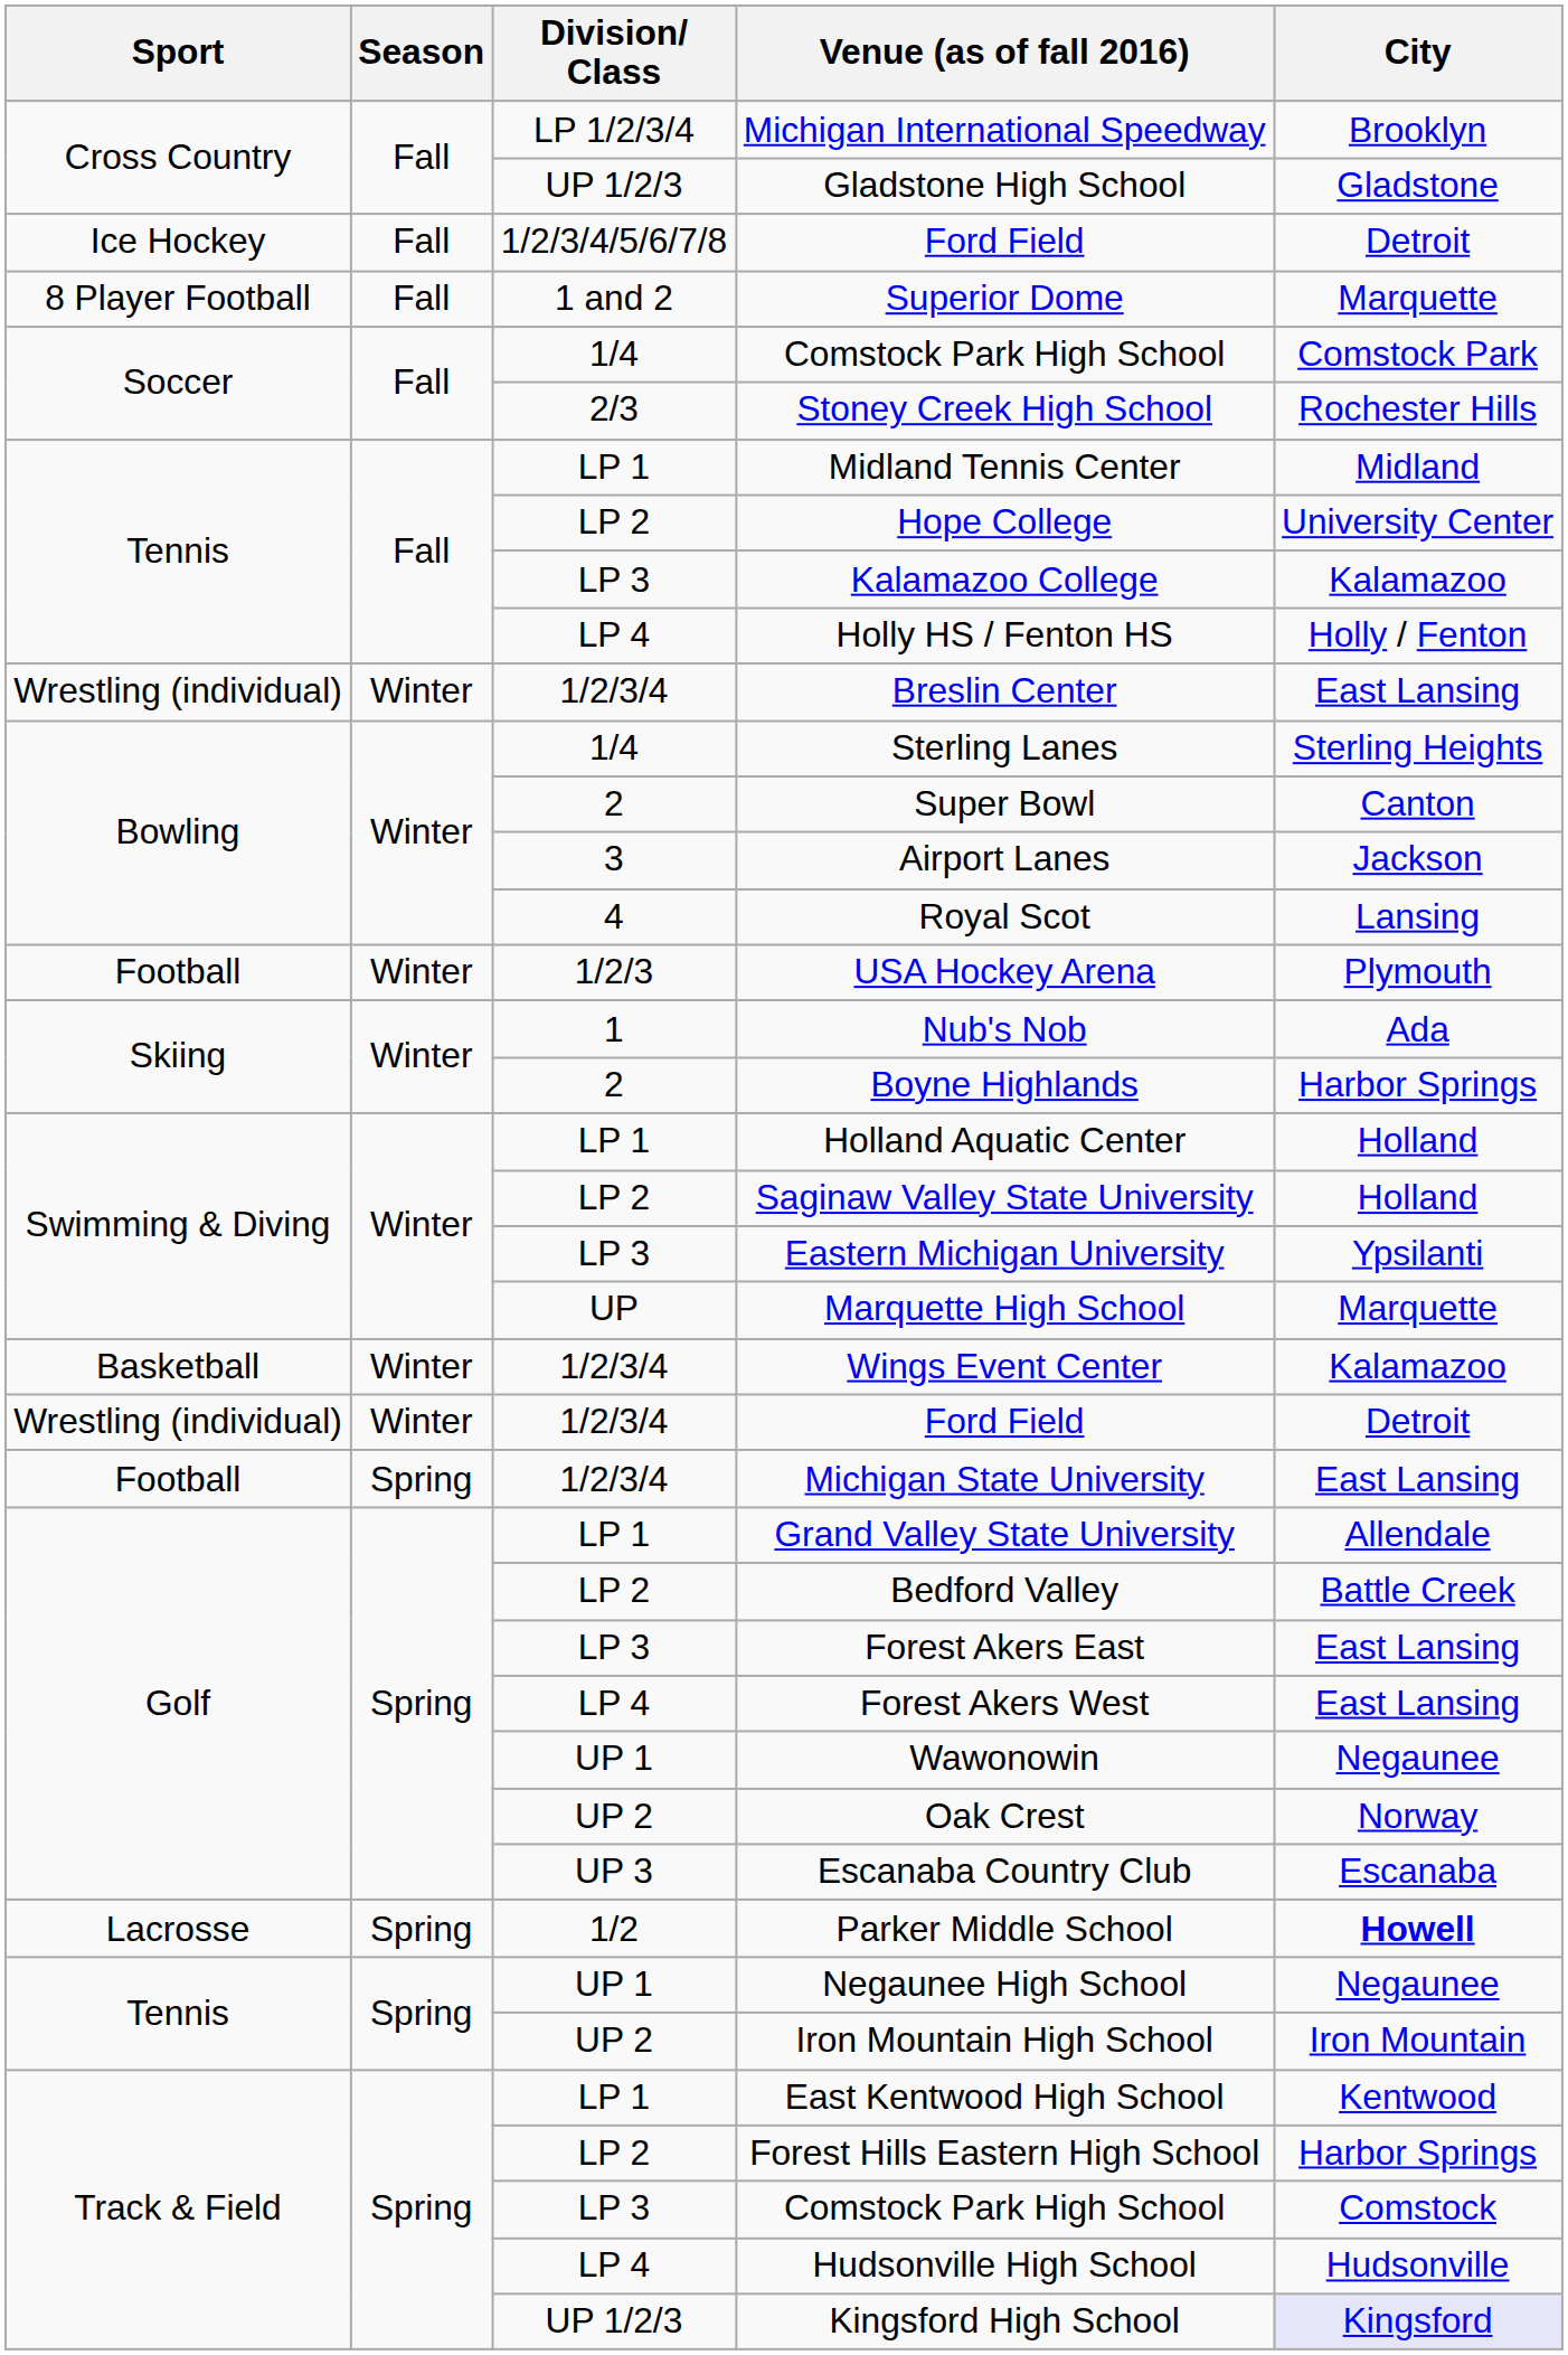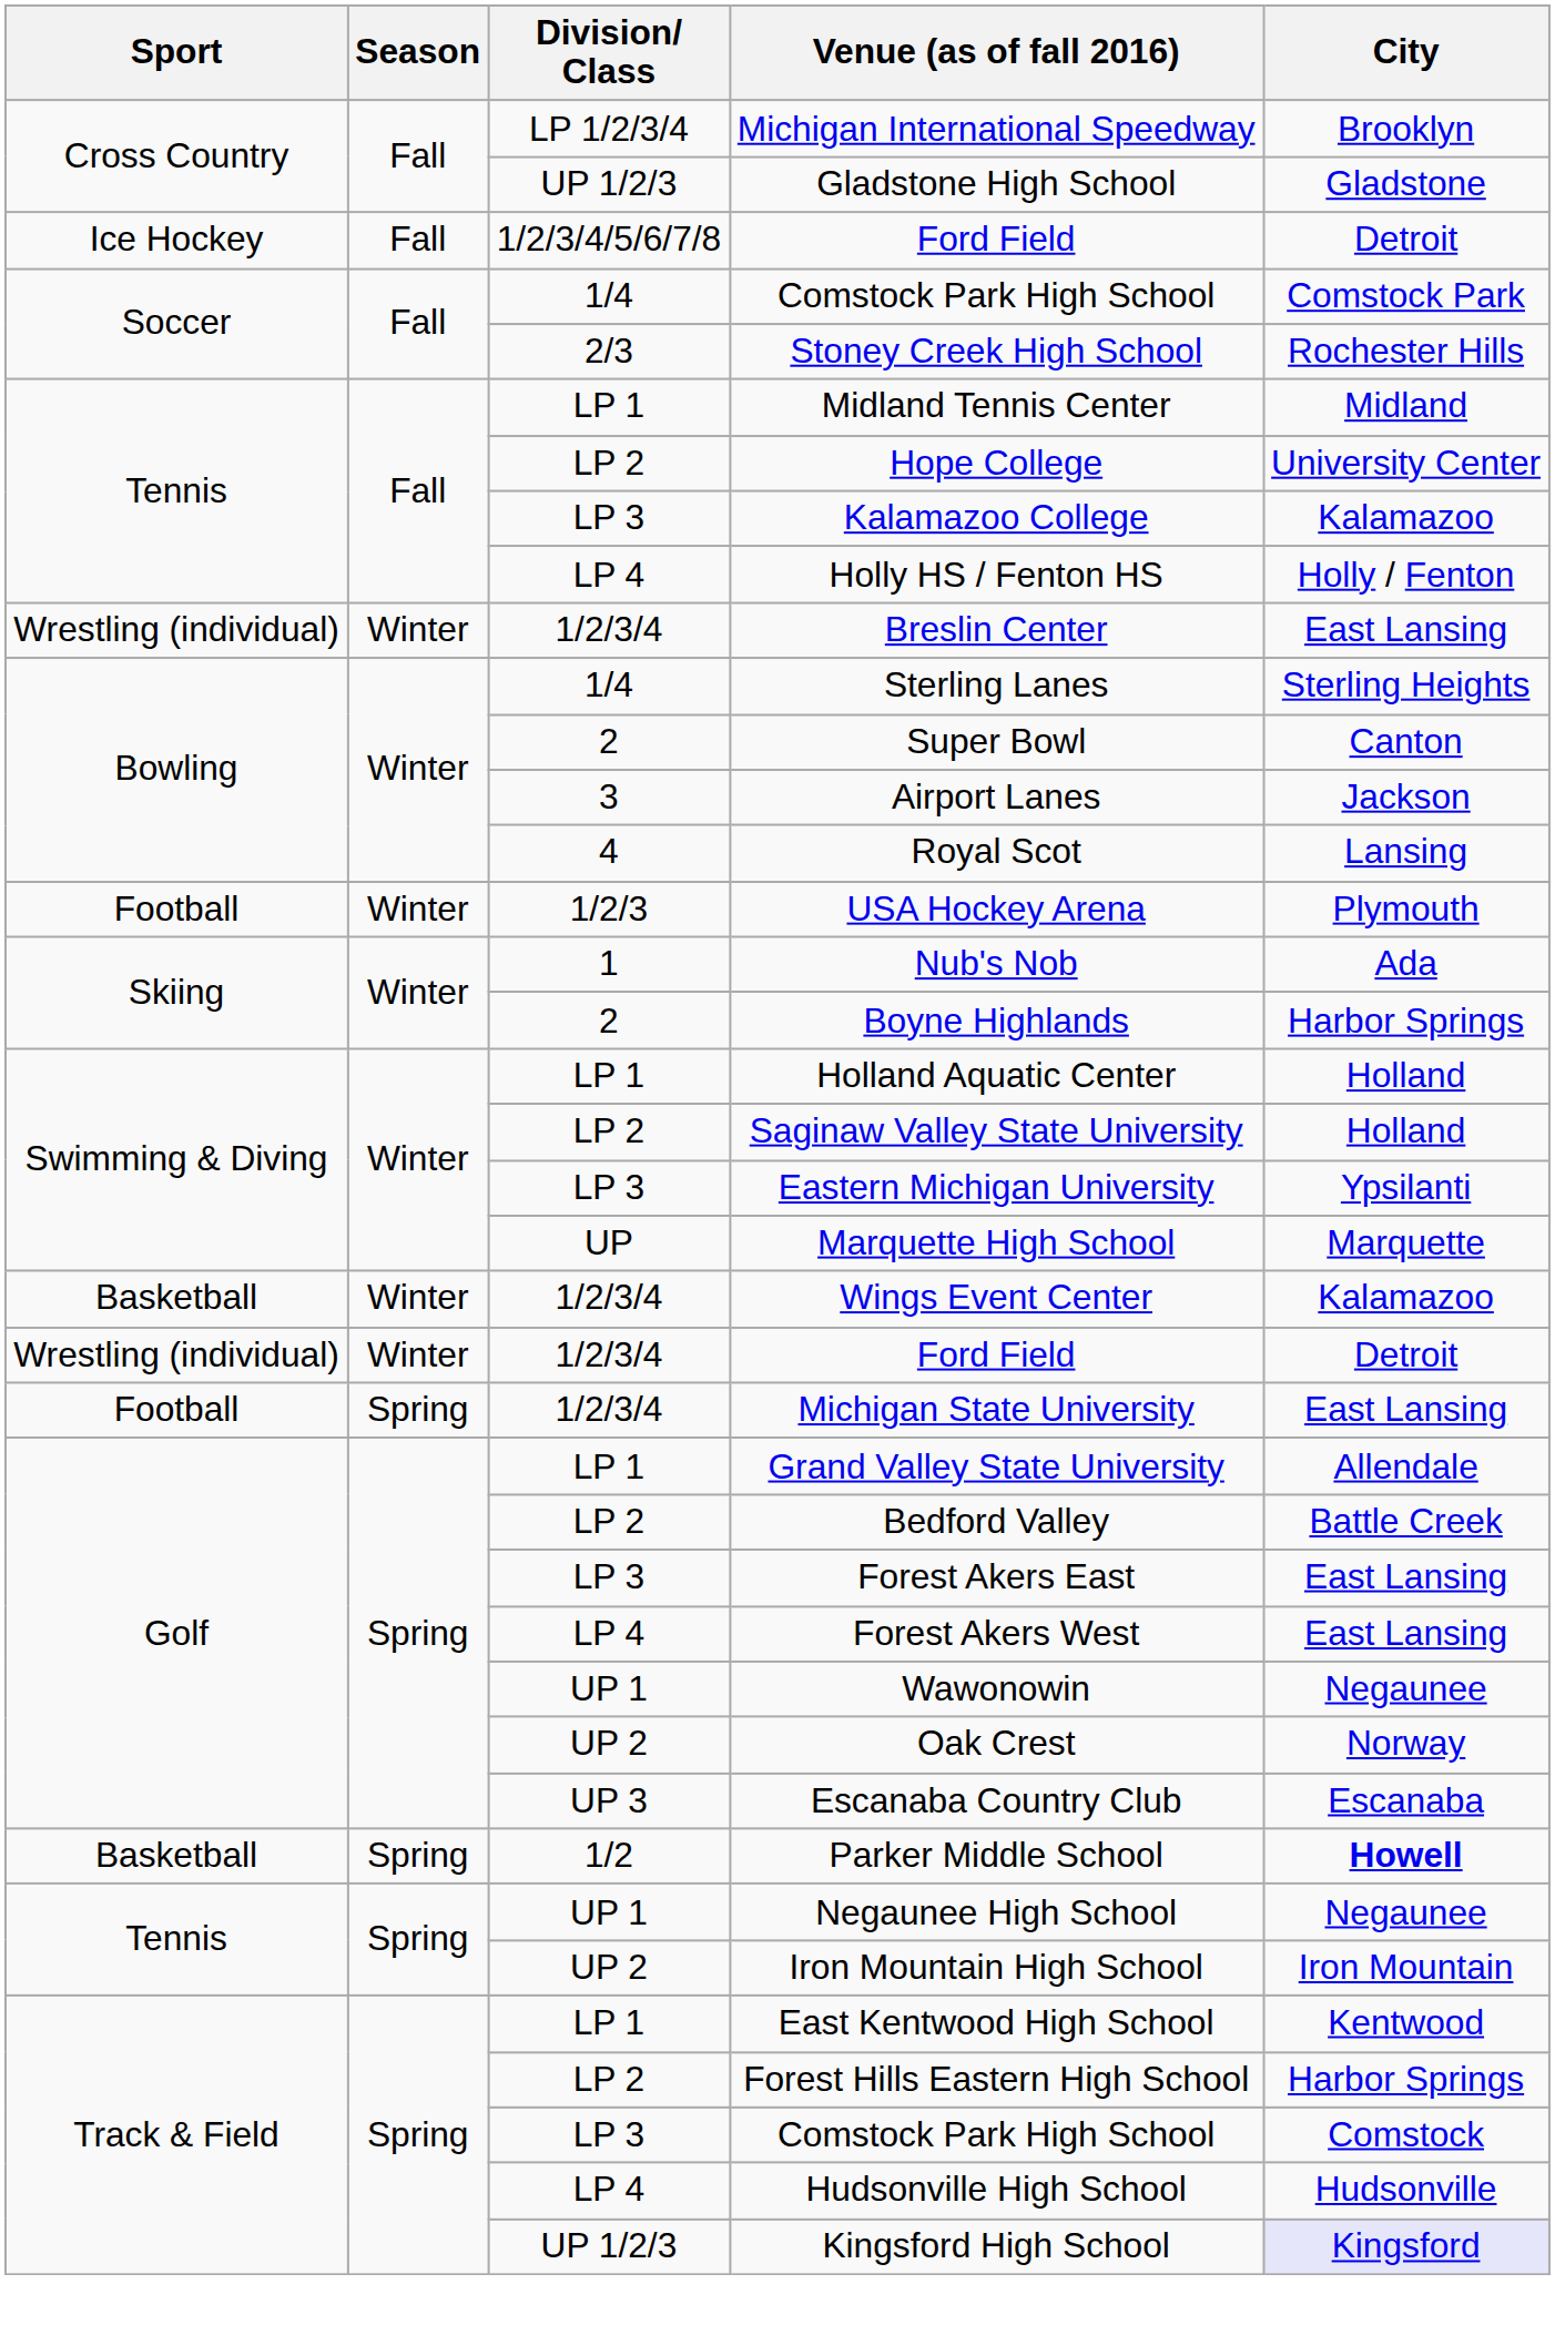- row: 8 Player Football | Fall | 1 and 2 | Superior Dome | Marquette
Parker Middle School | Sport: Lacrosse -> Basketball
